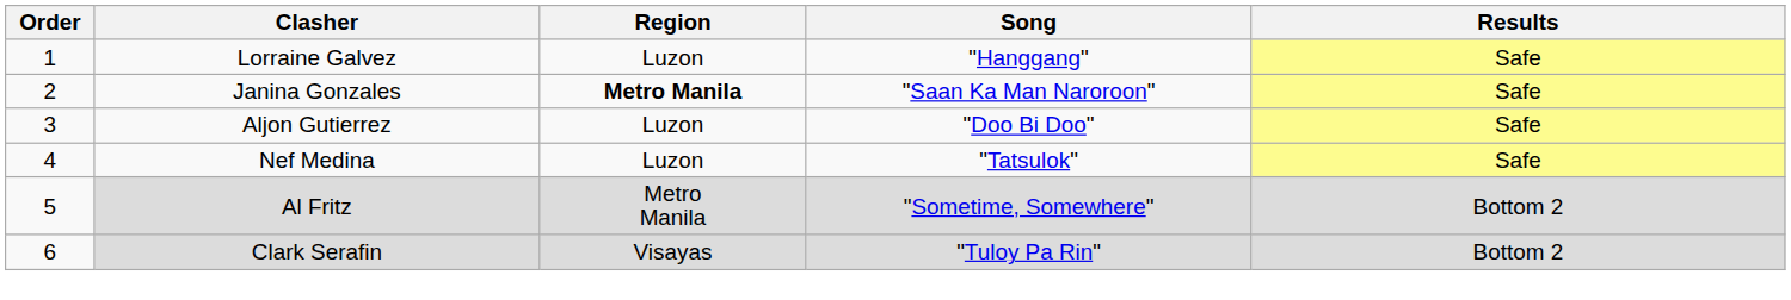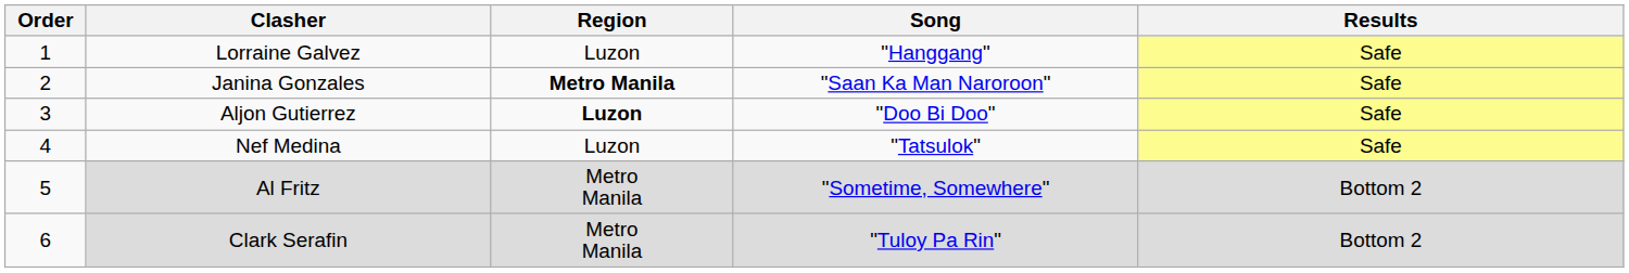Aljon Gutierrez | Region: normal -> bold
Clark Serafin | Region: Visayas -> Metro Manila
